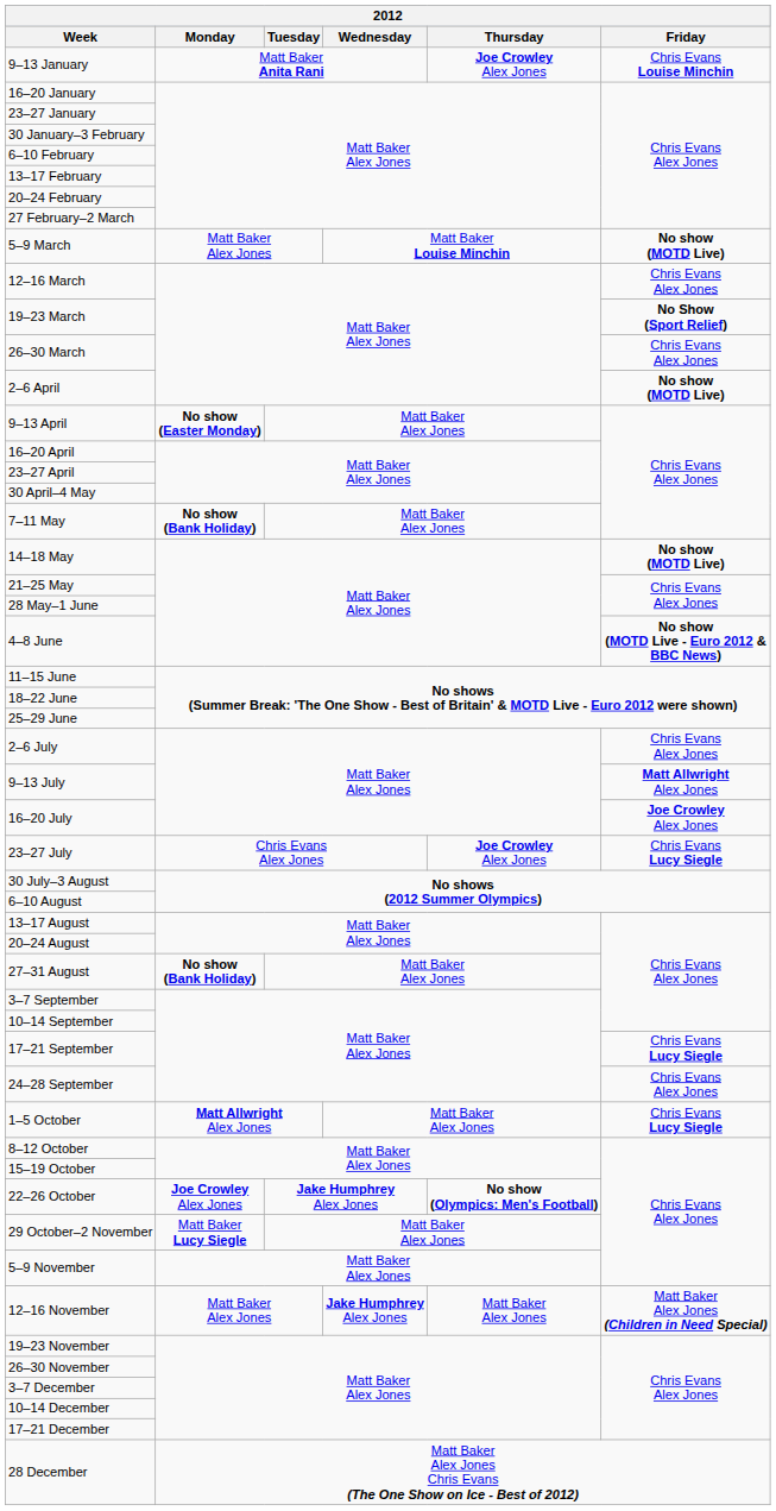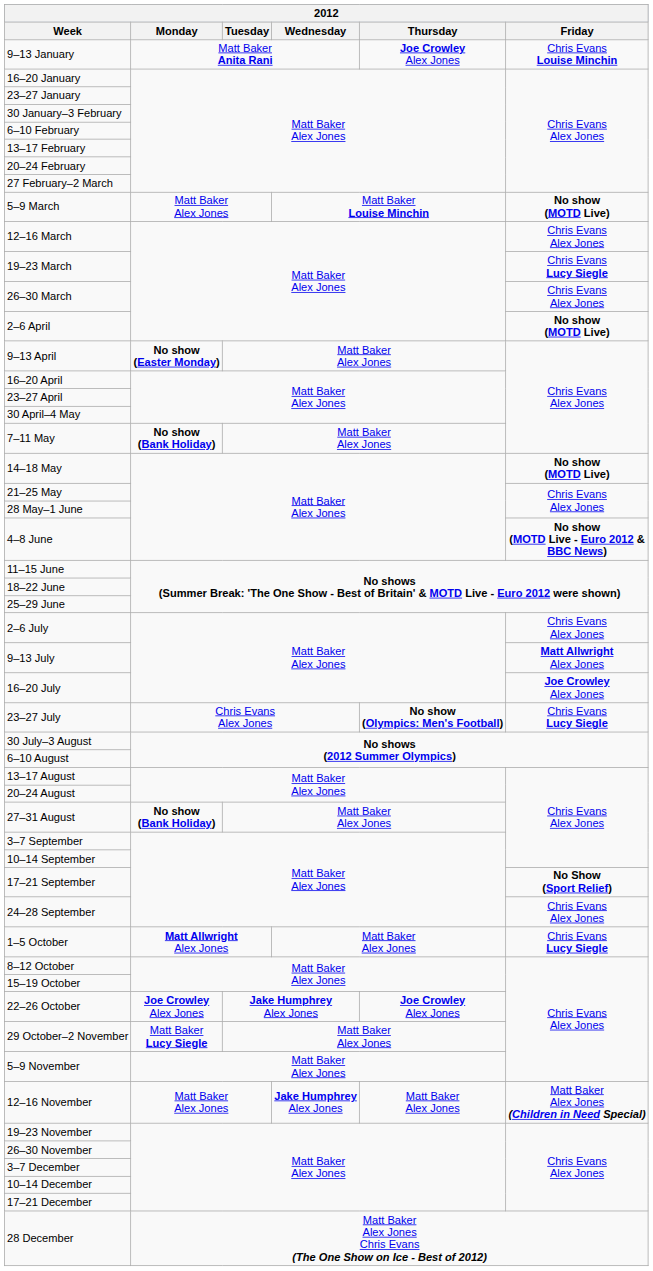19–23 March | Friday: No Show (Sport Relief) -> Chris Evans Lucy Siegle
23–27 July | Thursday: Joe Crowley Alex Jones -> No show (Olympics: Men's Football)
17–21 September | Friday: Chris Evans Lucy Siegle -> No Show (Sport Relief)
22–26 October | Thursday: No show (Olympics: Men's Football) -> Joe Crowley Alex Jones
